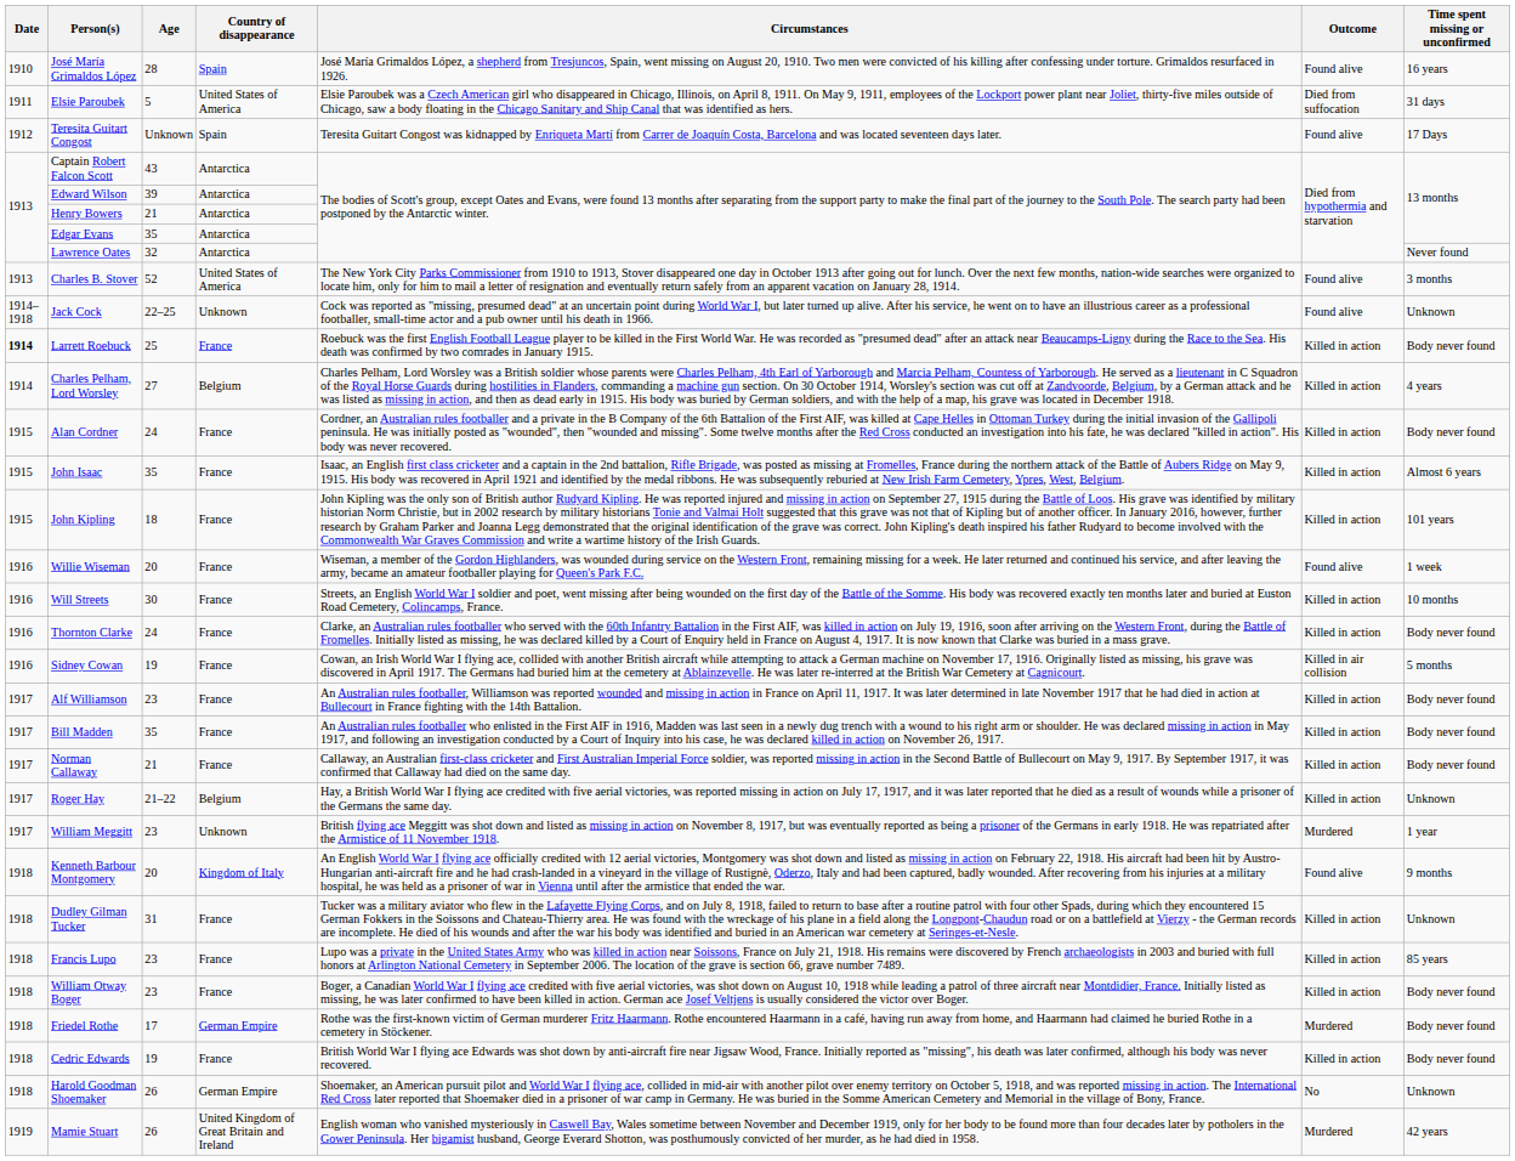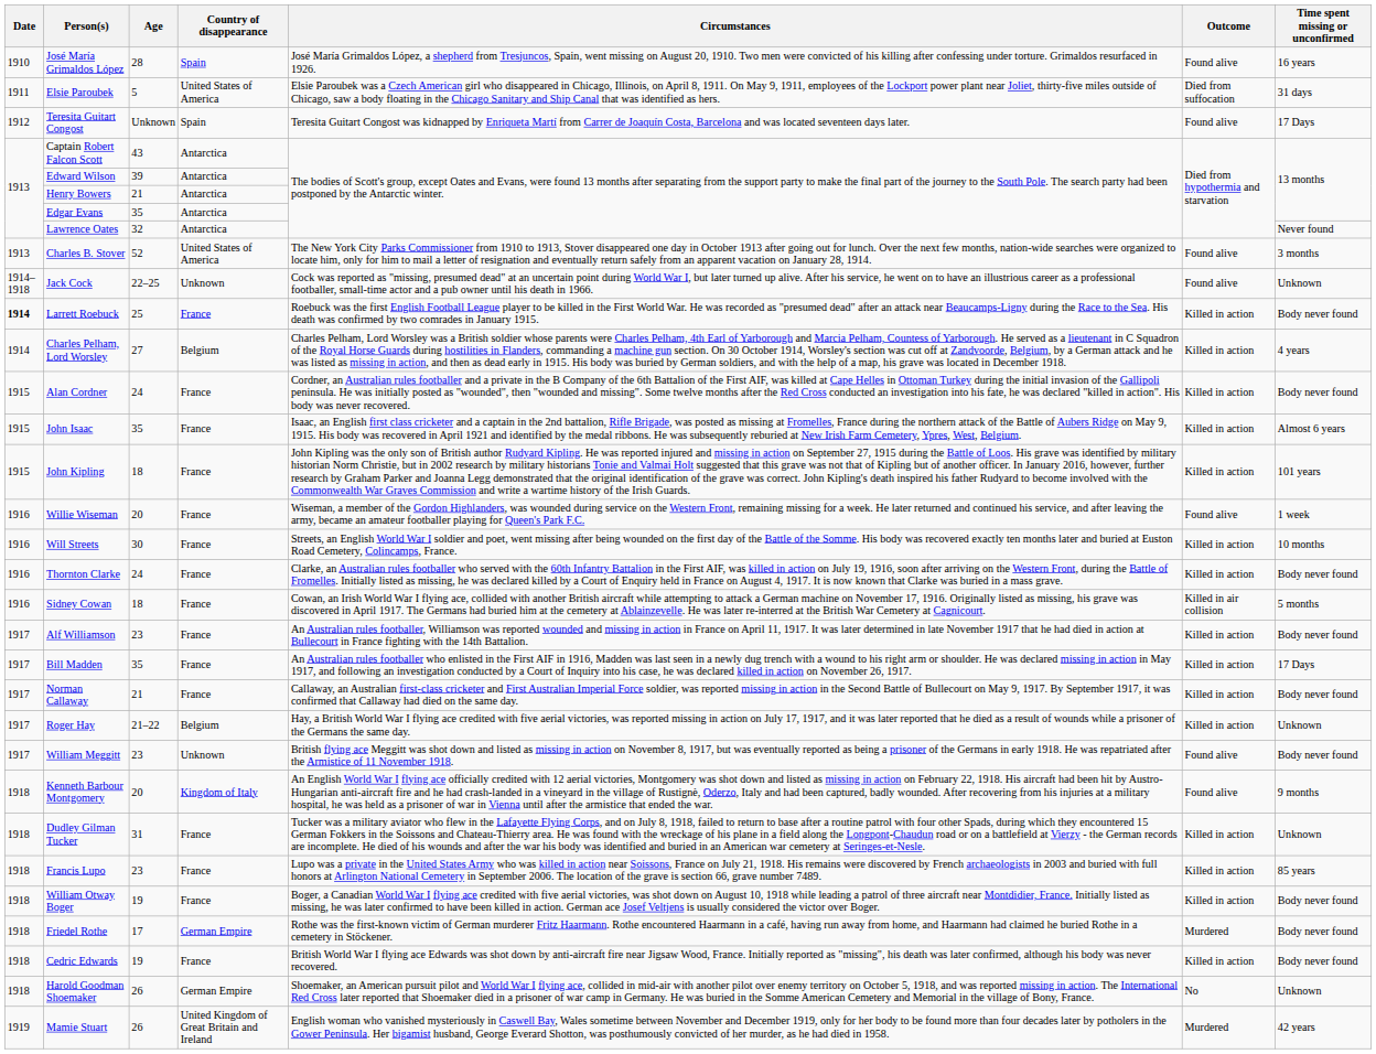Sidney Cowan | Age: 19 -> 18
Bill Madden | Time spent missing or unconfirmed: Body never found -> 17 Days
William Meggitt | Outcome: Murdered -> Found alive
William Meggitt | Time spent missing or unconfirmed: 1 year -> Body never found
William Otway Boger | Age: 23 -> 19
